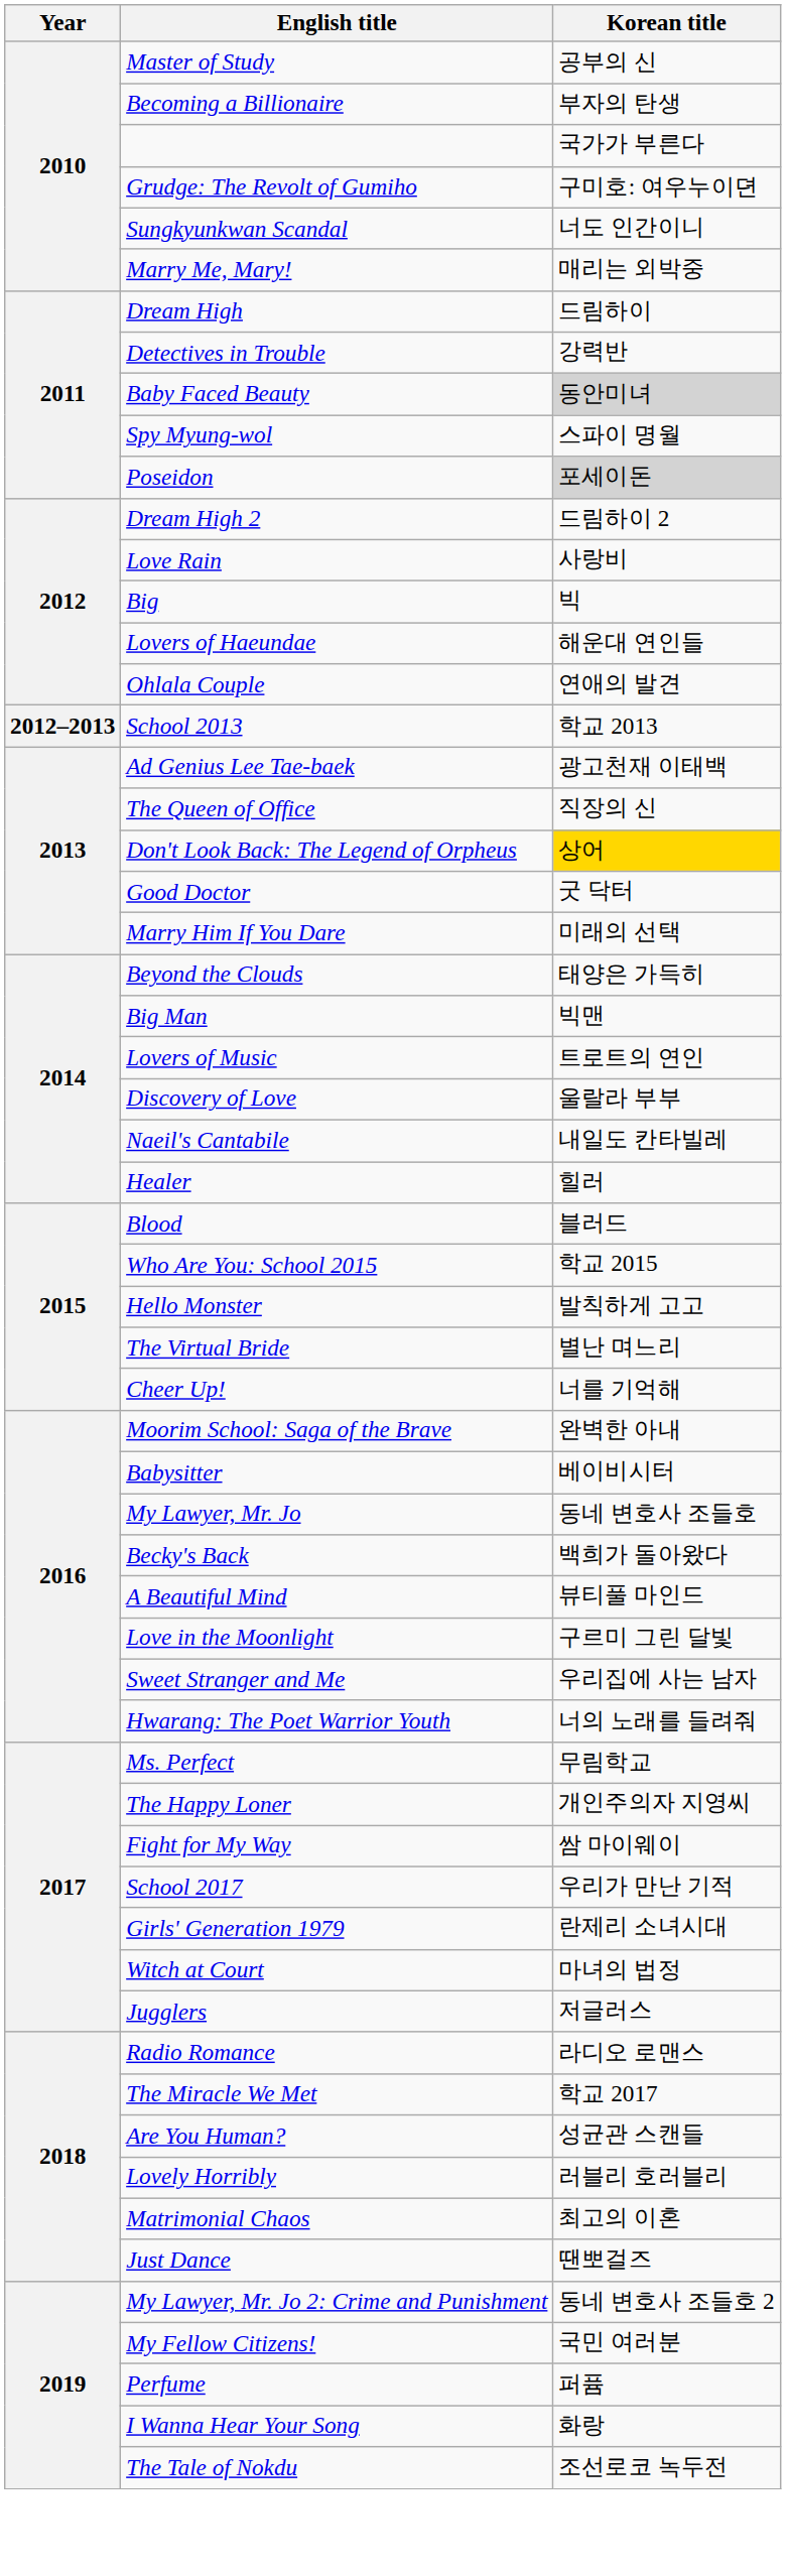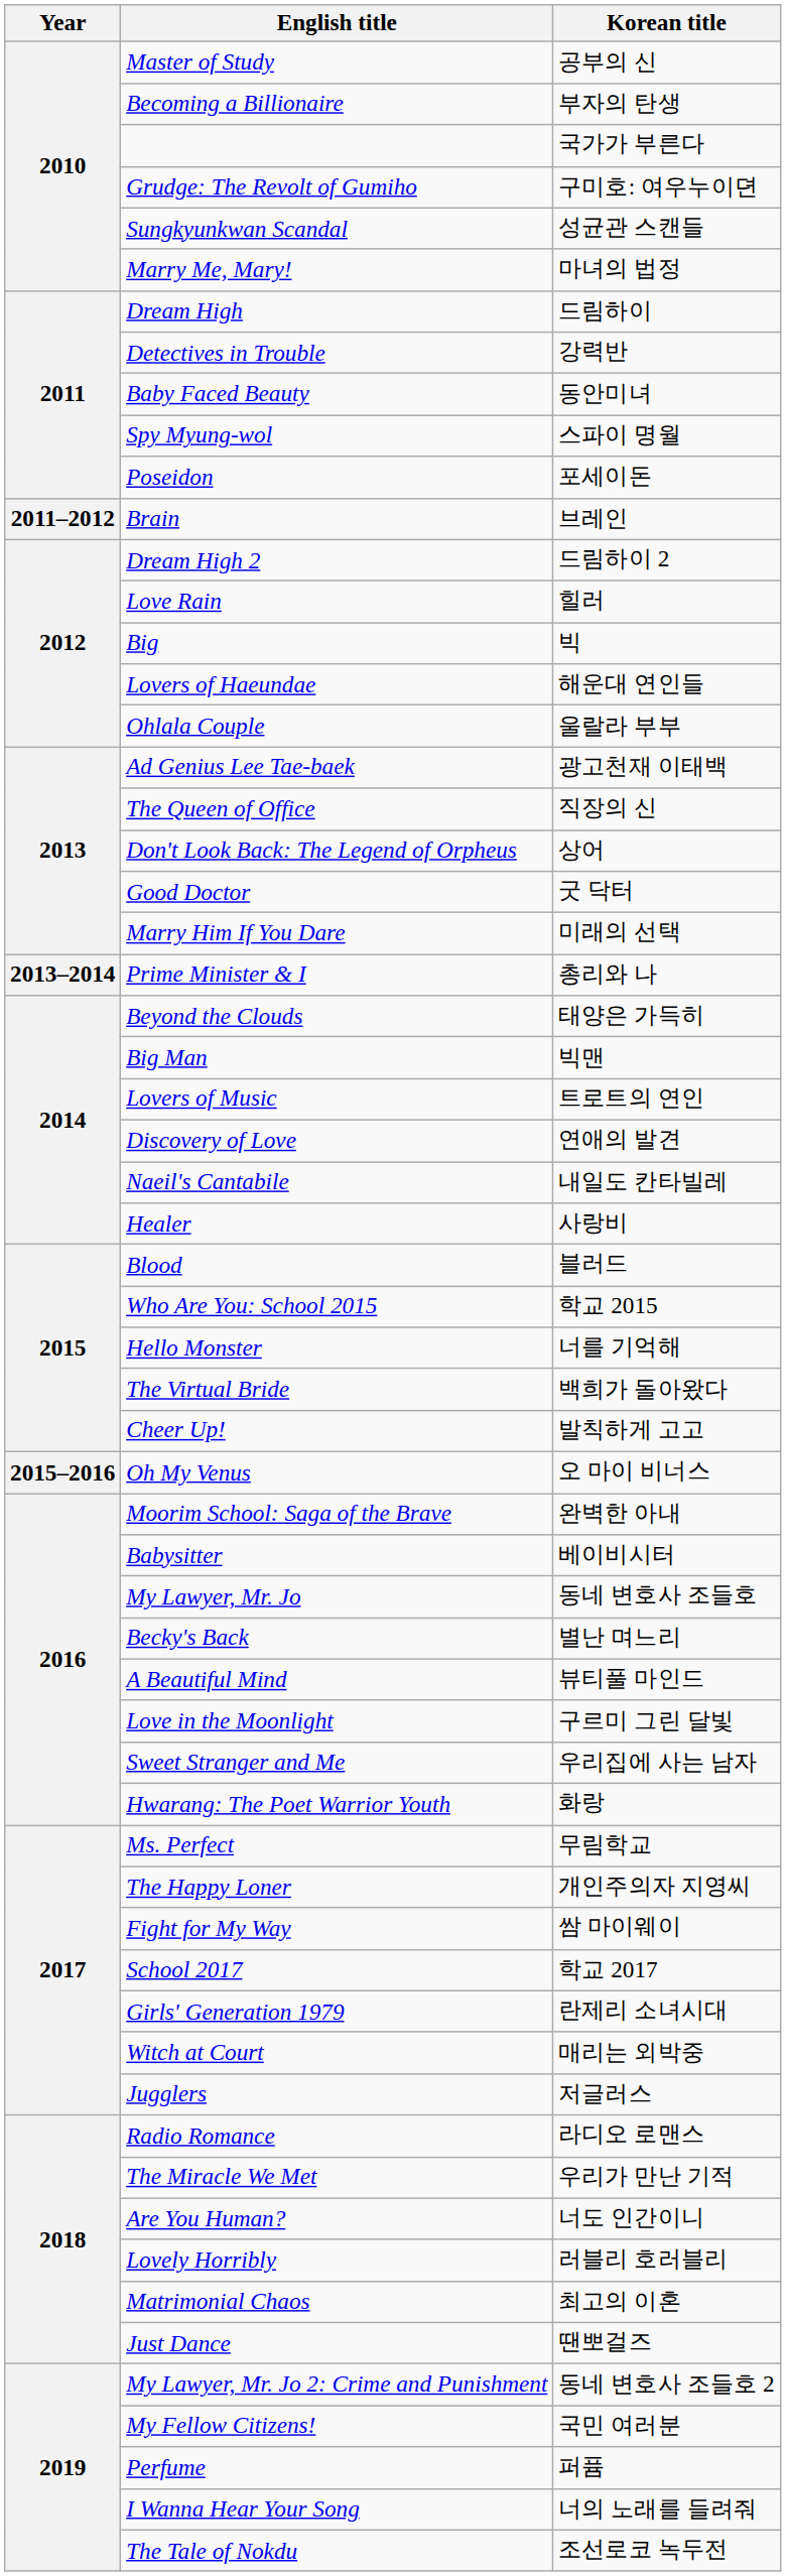Sungkyunkwan Scandal | Korean title: 너도 인간이니 -> 성균관 스캔들
Marry Me, Mary! | Korean title: 매리는 외박중 -> 마녀의 법정
Baby Faced Beauty | Korean title: lightgrey background -> no background
Poseidon | Korean title: lightgrey background -> no background
+ row: 2011–2012 | Brain | 브레인
Love Rain | Korean title: 사랑비 -> 힐러
Ohlala Couple | Korean title: 연애의 발견 -> 울랄라 부부
- row: 2012–2013 | School 2013 | 학교 2013
Don't Look Back: The Legend of Orpheus | Korean title: gold background -> no background
+ row: 2013–2014 | Prime Minister & I | 총리와 나
Discovery of Love | Korean title: 울랄라 부부 -> 연애의 발견
Healer | Korean title: 힐러 -> 사랑비
Hello Monster | Korean title: 발칙하게 고고 -> 너를 기억해
The Virtual Bride | Korean title: 별난 며느리 -> 백희가 돌아왔다
Cheer Up! | Korean title: 너를 기억해 -> 발칙하게 고고
+ row: 2015–2016 | Oh My Venus | 오 마이 비너스
Becky's Back | Korean title: 백희가 돌아왔다 -> 별난 며느리
Hwarang: The Poet Warrior Youth | Korean title: 너의 노래를 들려줘 -> 화랑
School 2017 | Korean title: 우리가 만난 기적 -> 학교 2017
Witch at Court | Korean title: 마녀의 법정 -> 매리는 외박중
The Miracle We Met | Korean title: 학교 2017 -> 우리가 만난 기적
Are You Human? | Korean title: 성균관 스캔들 -> 너도 인간이니
I Wanna Hear Your Song | Korean title: 화랑 -> 너의 노래를 들려줘
